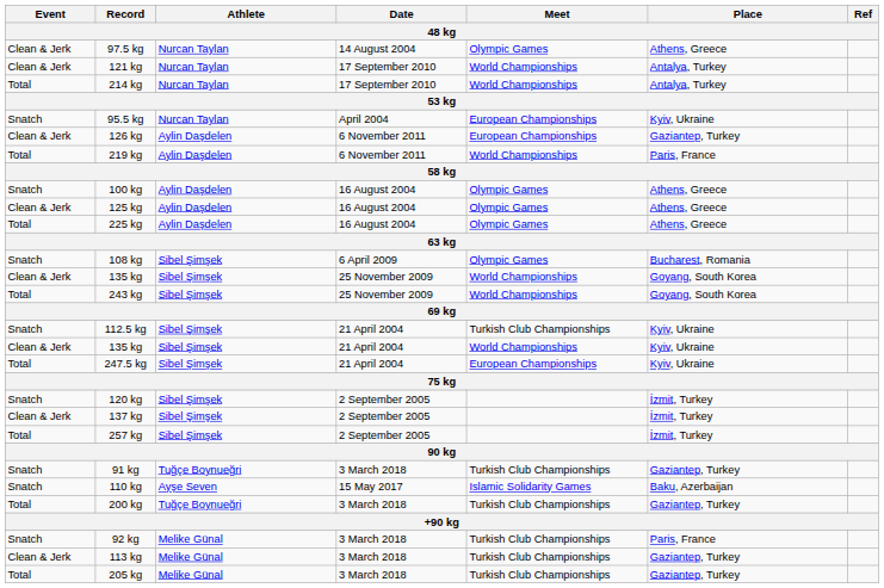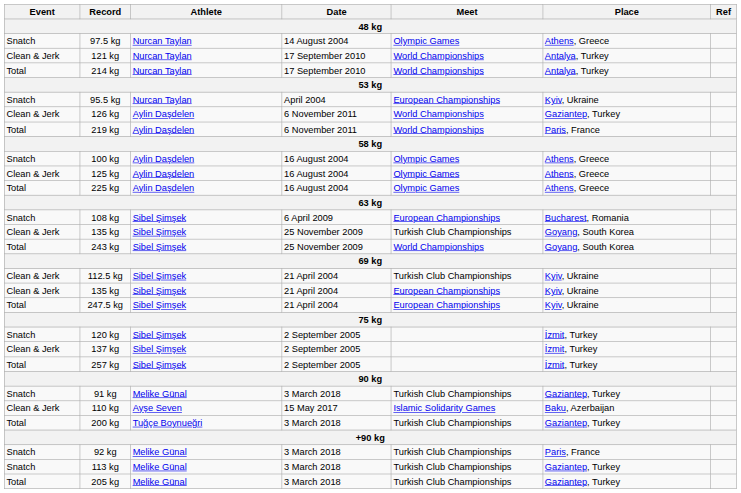97.5 kg | Event: Clean & Jerk -> Snatch
126 kg | Meet: European Championships -> World Championships
108 kg | Meet: Olympic Games -> European Championships
135 kg / 25 November 2009 | Meet: World Championships -> Turkish Club Championships
112.5 kg | Event: Snatch -> Clean & Jerk
135 kg / 21 April 2004 | Meet: World Championships -> European Championships
91 kg | Athlete: Tuğçe Boynueğri -> Melike Günal
110 kg | Event: Snatch -> Clean & Jerk
113 kg | Event: Clean & Jerk -> Snatch
